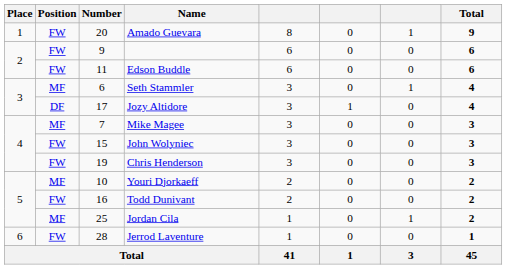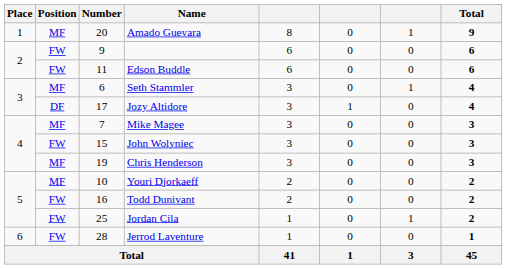Amado Guevara | Position: FW -> MF
Chris Henderson | Position: FW -> MF
Jordan Cila | Position: MF -> FW
